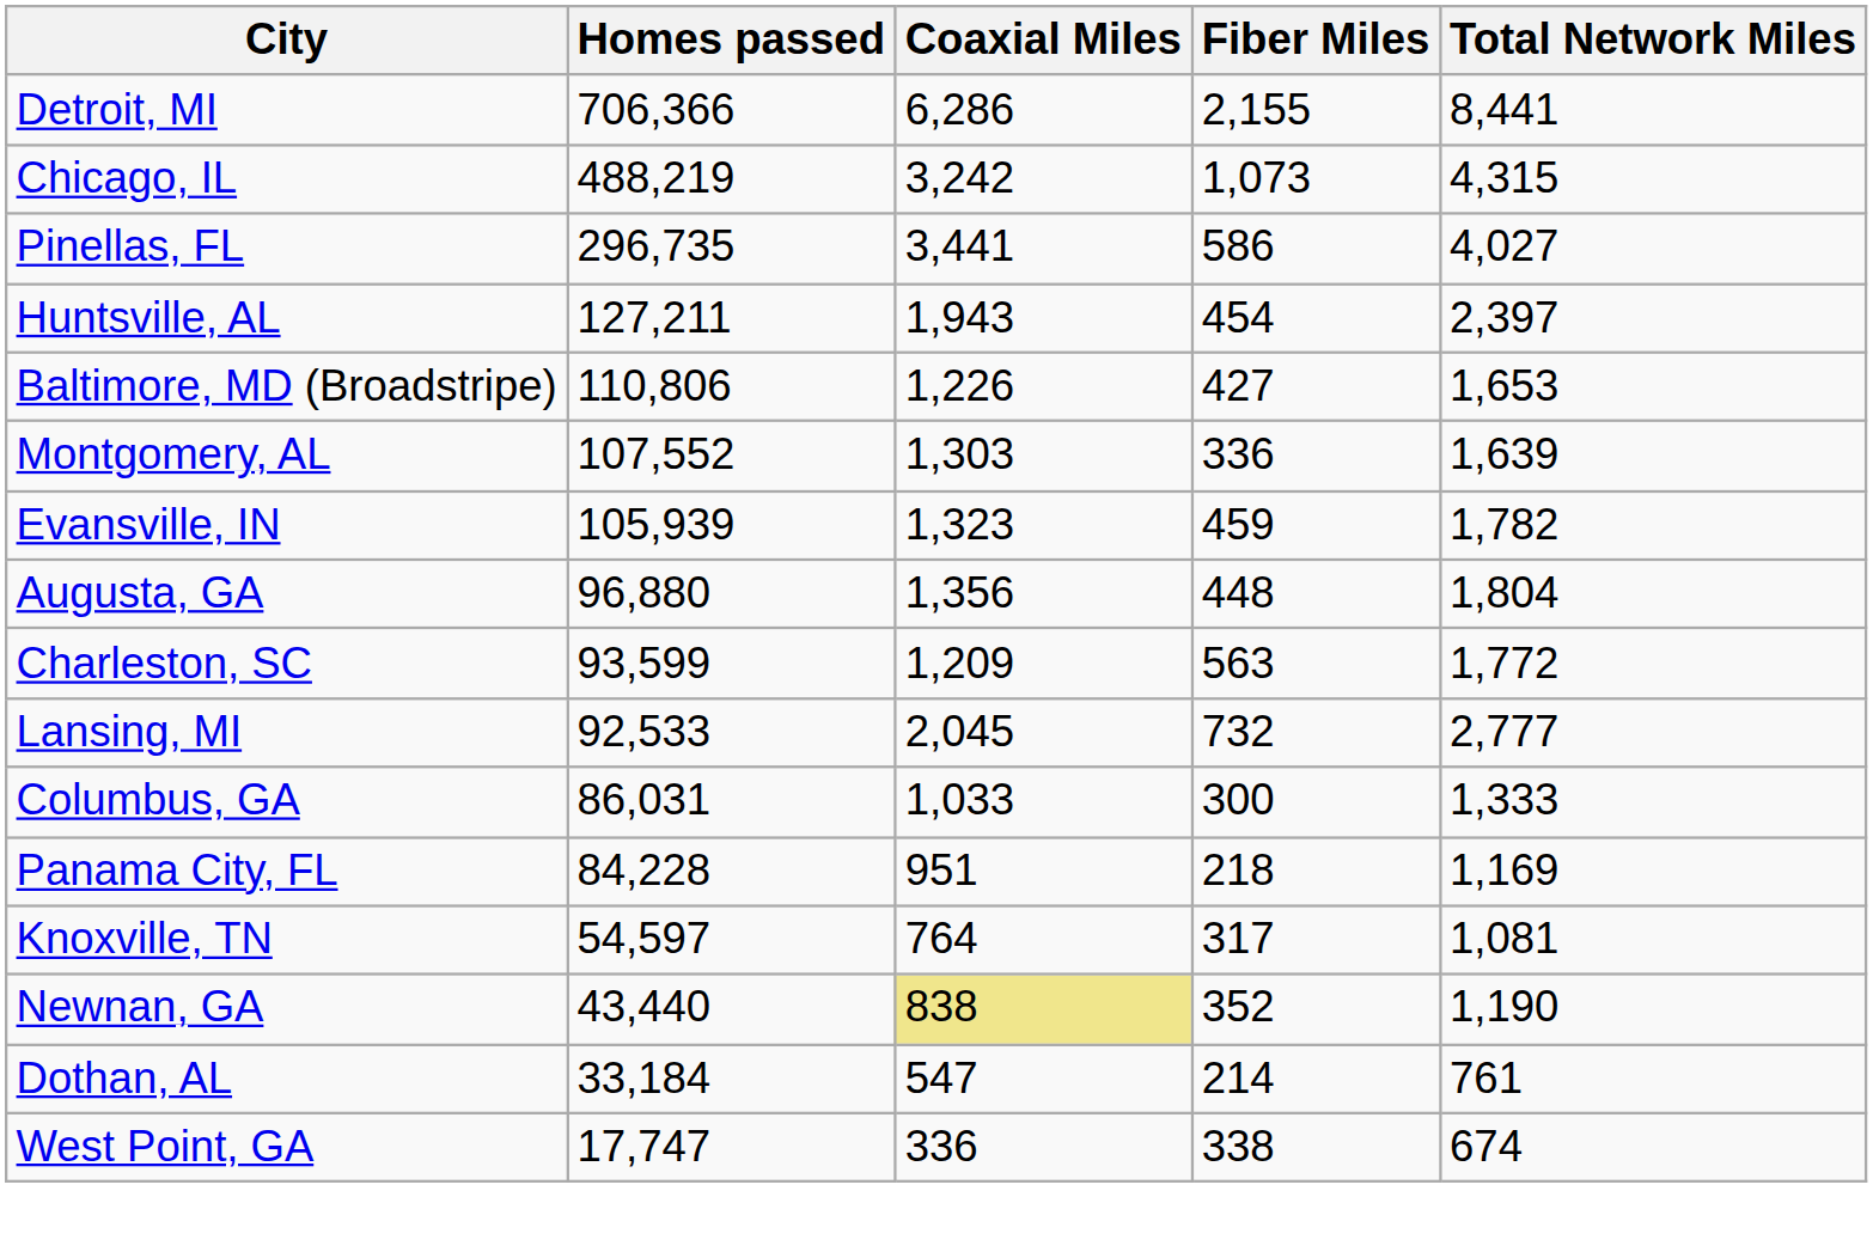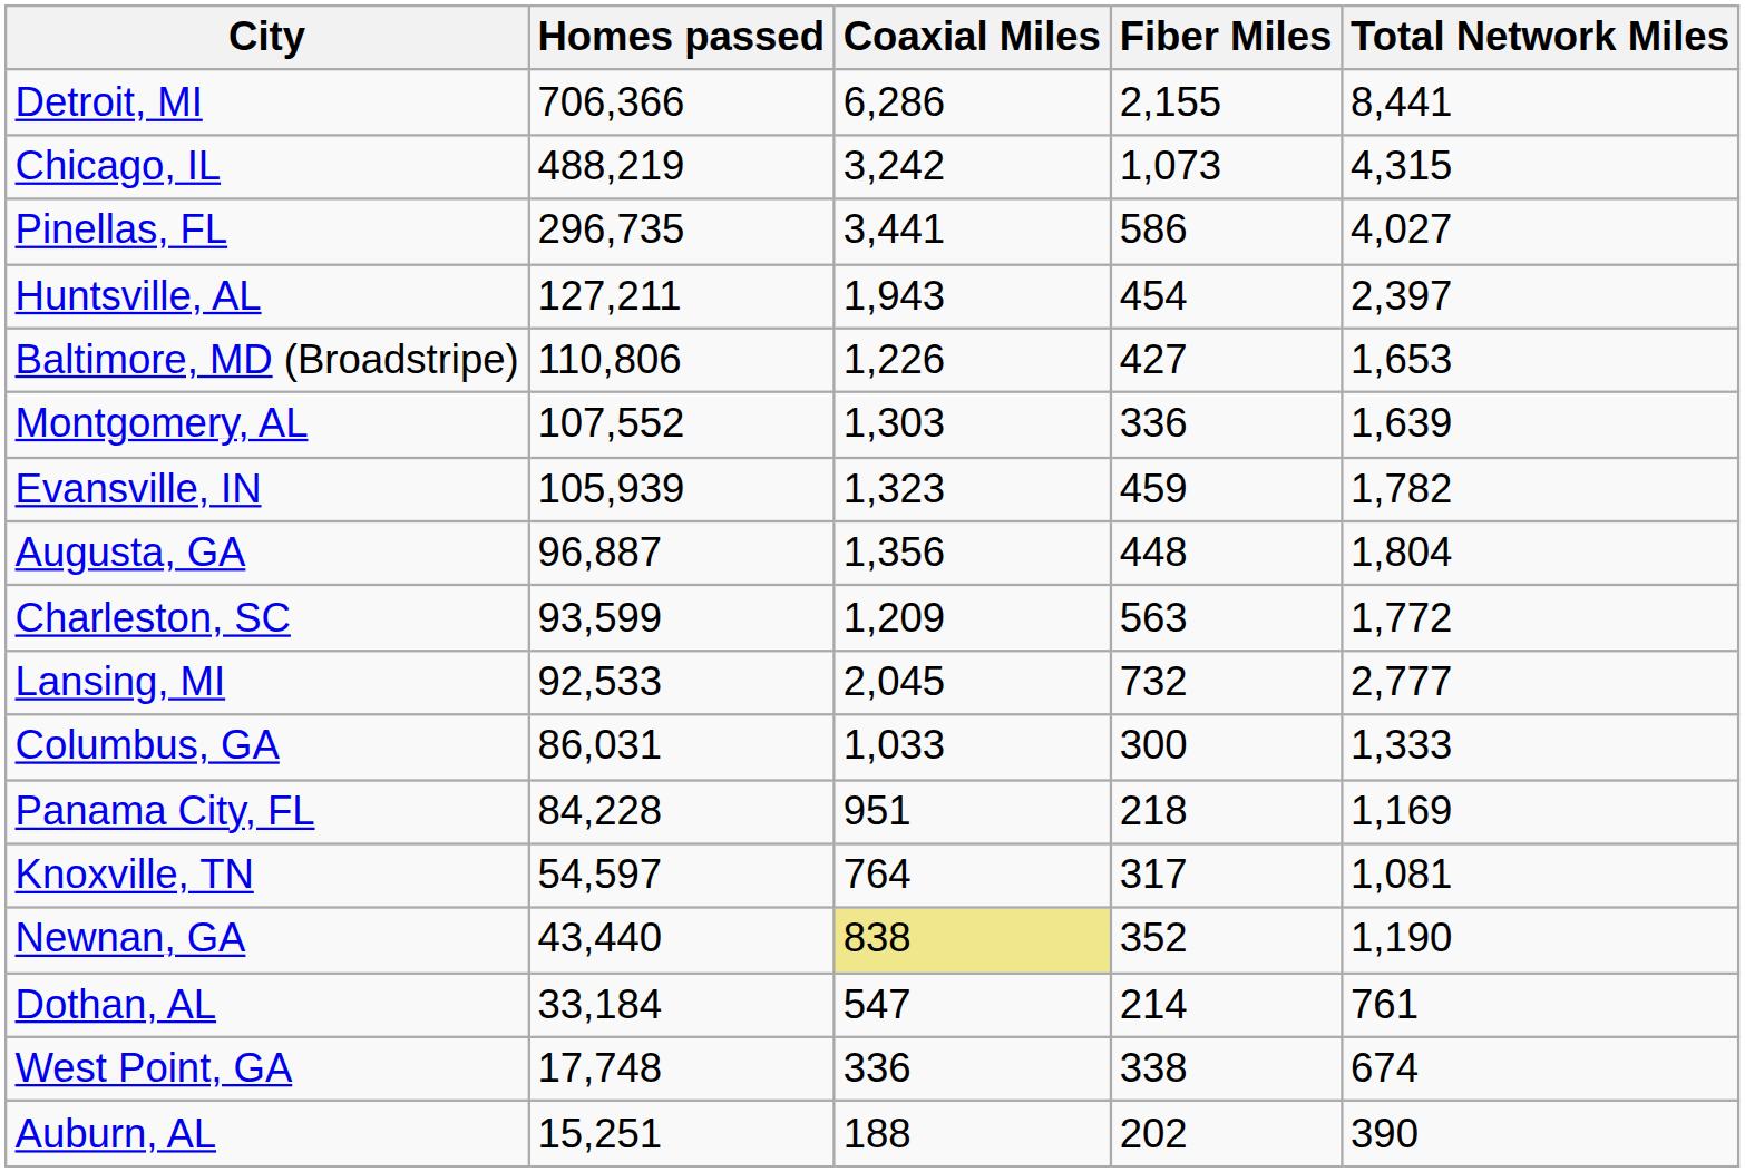Augusta, GA | Homes passed: 96,880 -> 96,887
West Point, GA | Homes passed: 17,747 -> 17,748
+ row: Auburn, AL | 15,251 | 188 | 202 | 390
